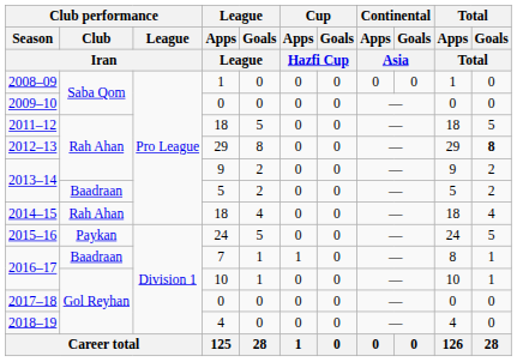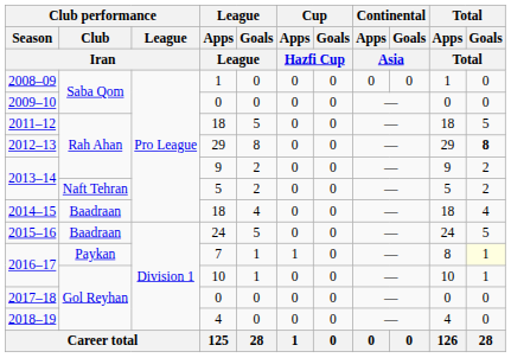2013–14 / 5 | Club performance / Club / Iran: Baadraan -> Naft Tehran
2014–15 | Club performance / Club / Iran: Rah Ahan -> Baadraan
2015–16 | Club performance / Club / Iran: Paykan -> Baadraan
2016–17 / 7 | Club performance / Club / Iran: Baadraan -> Paykan
2016–17 / 7 | Total / Goals / Total: no background -> lightyellow background
